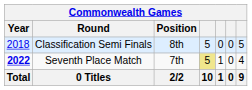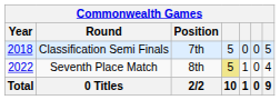Classification Semi Finals | Position: 8th -> 7th
Seventh Place Match | Year: bold -> normal
Seventh Place Match | Position: 7th -> 8th
